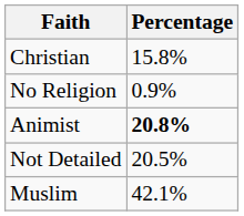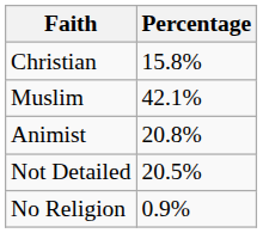rows swapped: Muslim <-> No Religion
Animist | Percentage: bold -> normal
